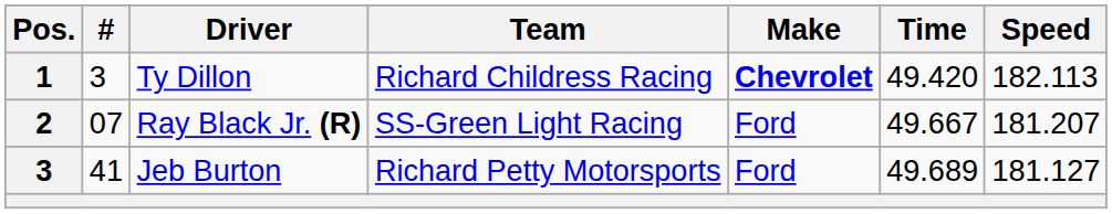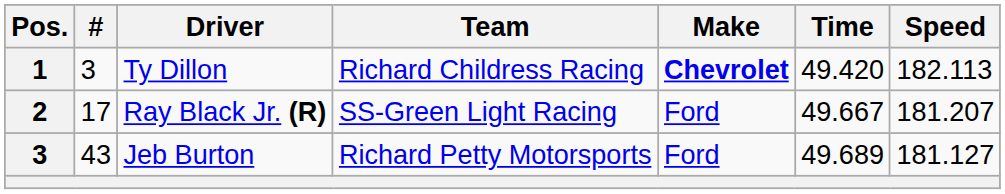Ray Black Jr. (R) | #: 07 -> 17
Jeb Burton | #: 41 -> 43
